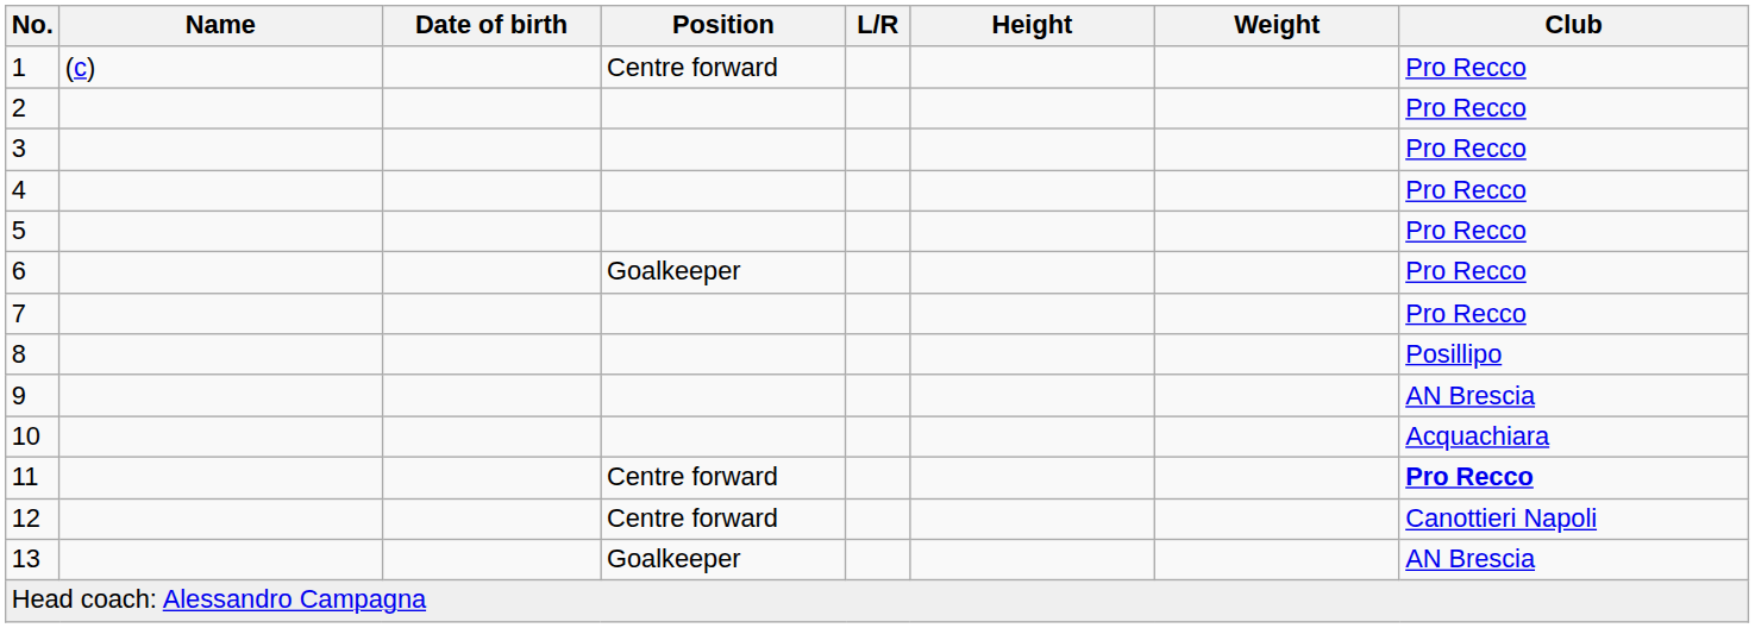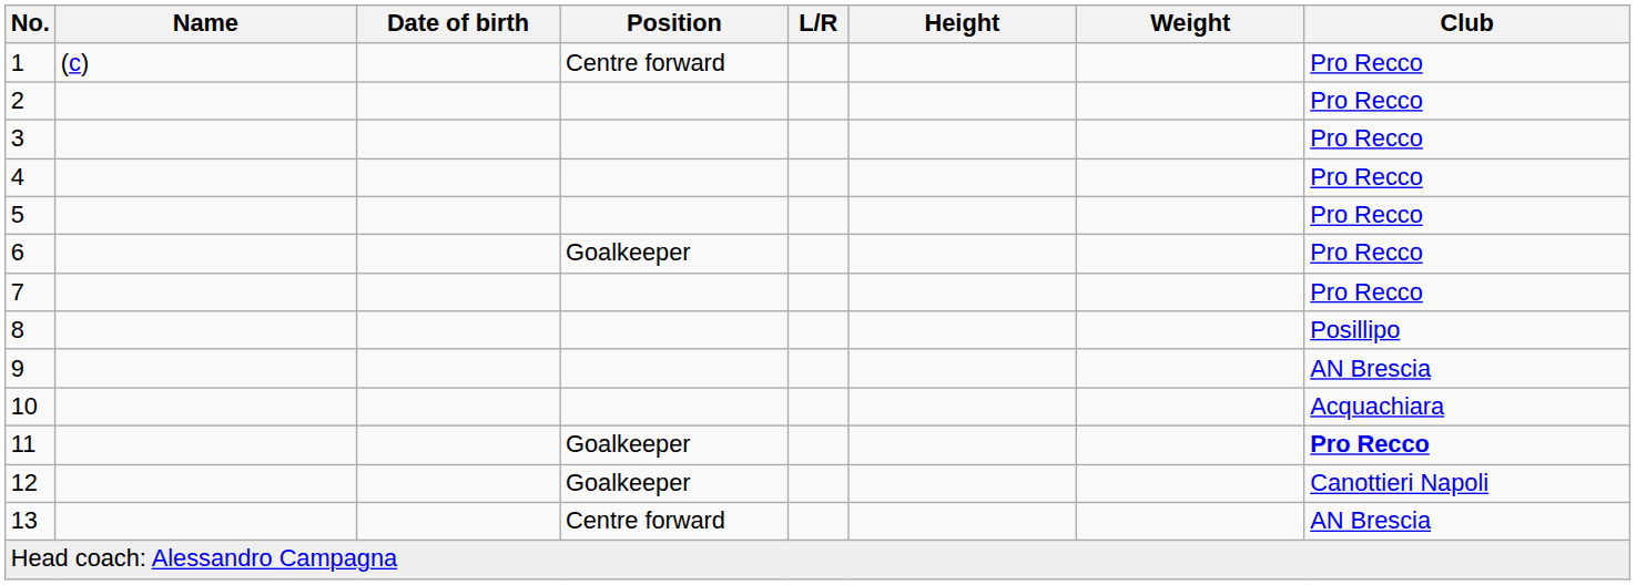11 | Position: Centre forward -> Goalkeeper
12 | Position: Centre forward -> Goalkeeper
13 | Position: Goalkeeper -> Centre forward
